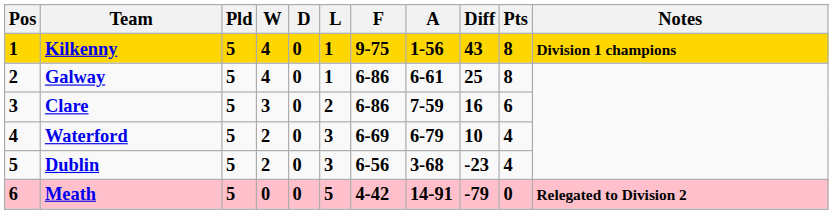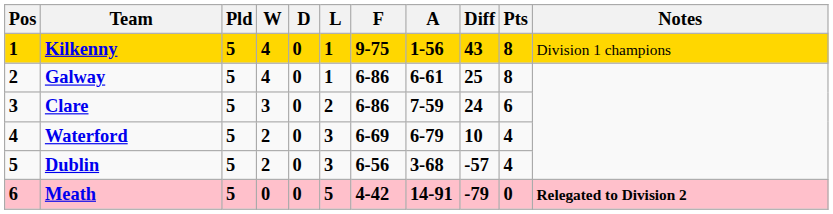Kilkenny | Notes: bold -> normal
Clare | Diff: 16 -> 24
Dublin | Diff: -23 -> -57
